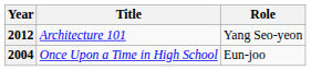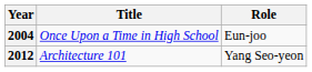rows swapped: 2004 <-> 2012
